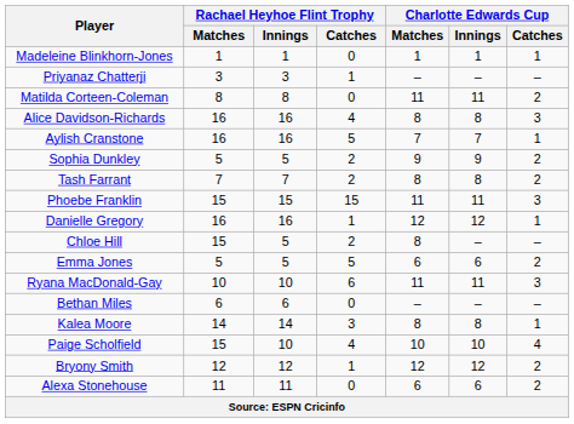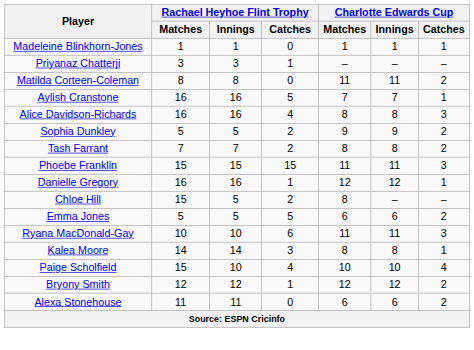rows swapped: Aylish Cranstone <-> Alice Davidson-Richards
- row: Bethan Miles | 6 | 6 | 0 | – | – | –
